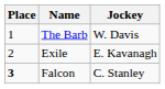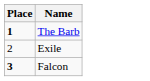- column: Jockey | W. Davis | E. Kavanagh | C. Stanley
The Barb | Place: normal -> bold
